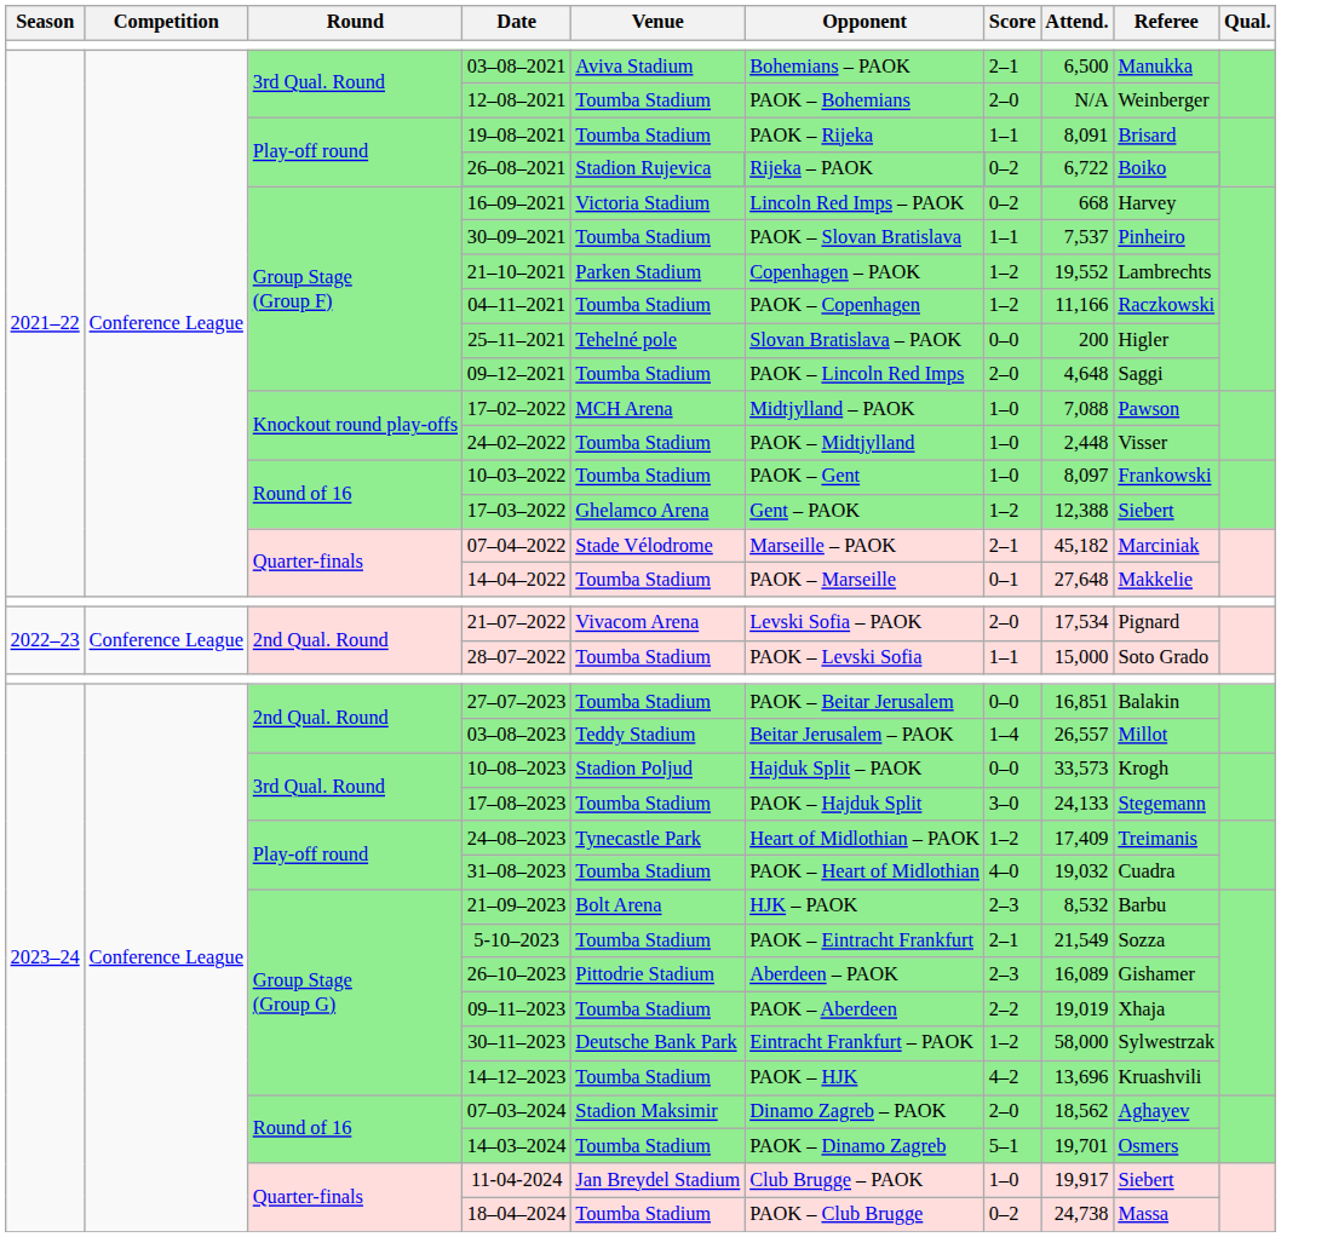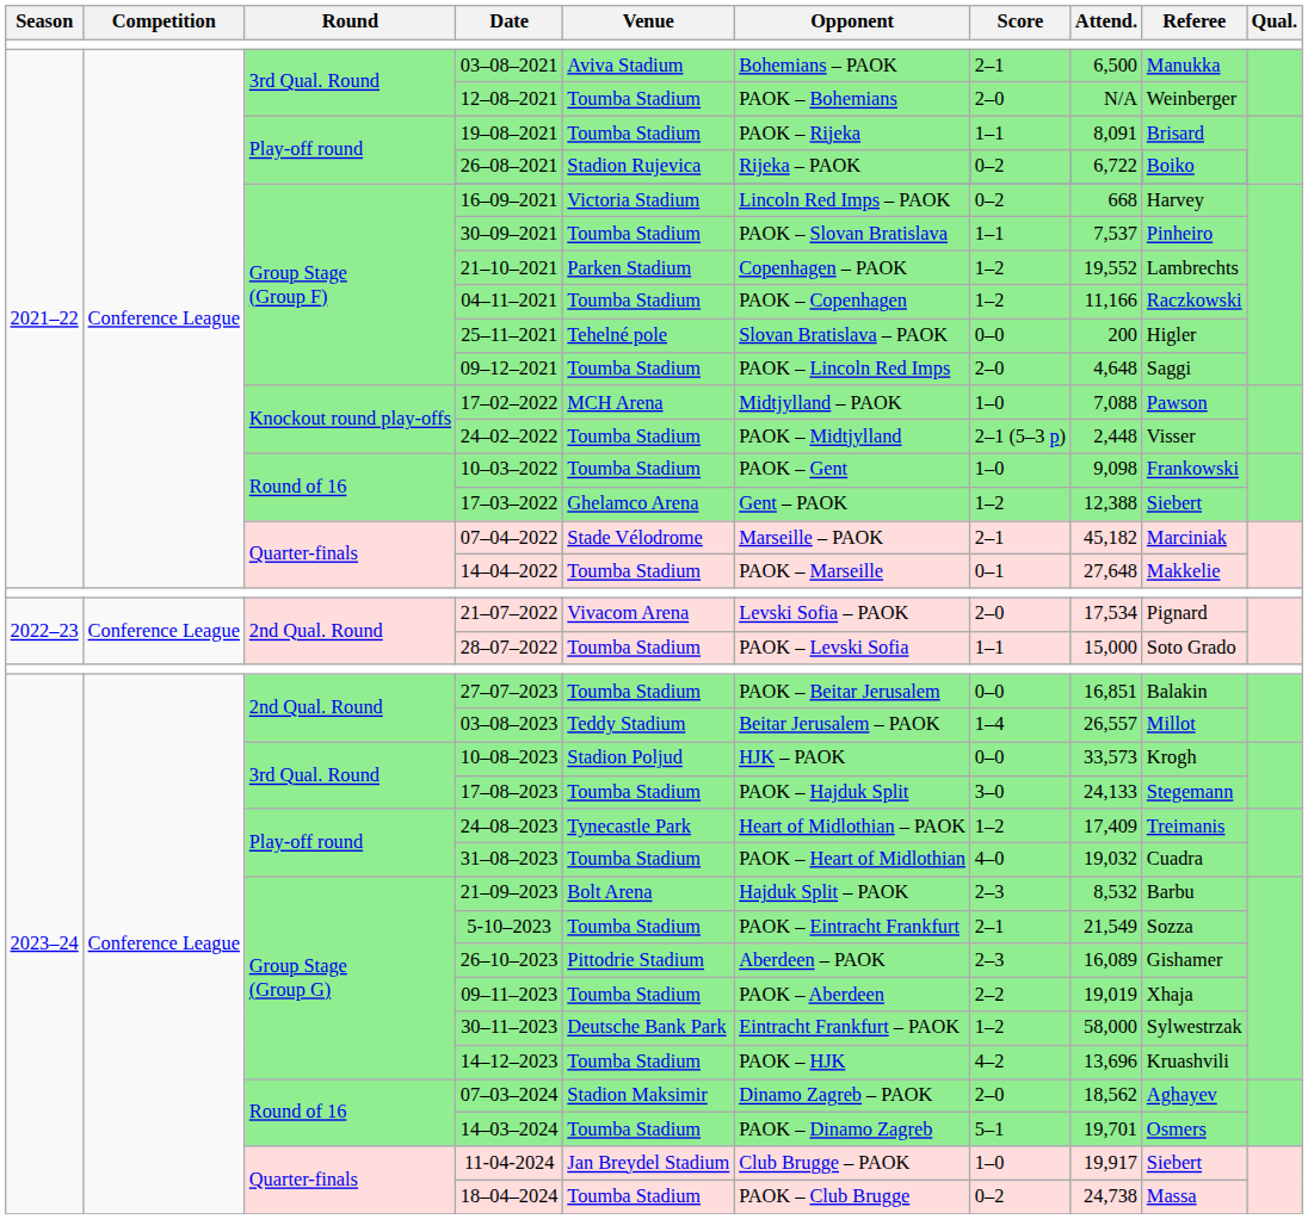24–02–2022 | Score: 1–0 -> 2–1 (5–3 p)
10–03–2022 | Attend.: 8,097 -> 9,098
10–08–2023 | Opponent: Hajduk Split – PAOK -> HJK – PAOK
21–09–2023 | Opponent: HJK – PAOK -> Hajduk Split – PAOK
